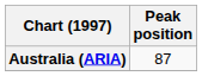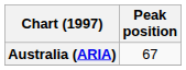Australia (ARIA) | Peak position: 87 -> 67
